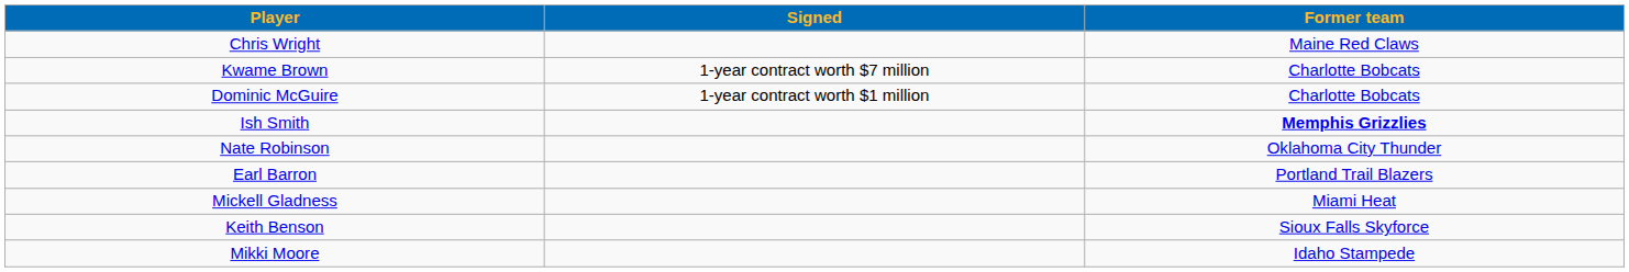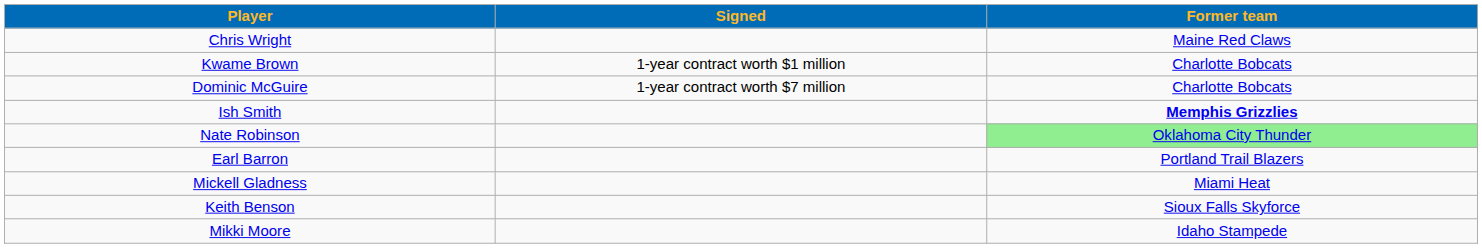Kwame Brown | Signed: 1-year contract worth $7 million -> 1-year contract worth $1 million
Dominic McGuire | Signed: 1-year contract worth $1 million -> 1-year contract worth $7 million
Nate Robinson | Former team: no background -> lightgreen background
